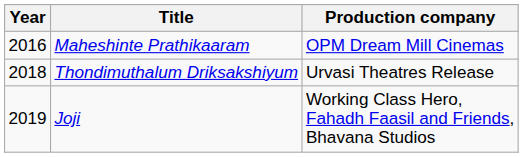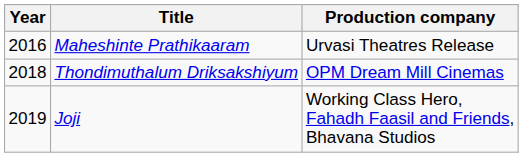Maheshinte Prathikaaram | Production company: OPM Dream Mill Cinemas -> Urvasi Theatres Release
Thondimuthalum Driksakshiyum | Production company: Urvasi Theatres Release -> OPM Dream Mill Cinemas
